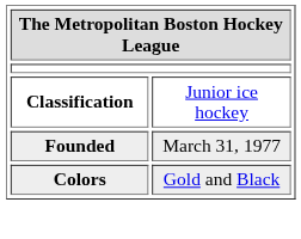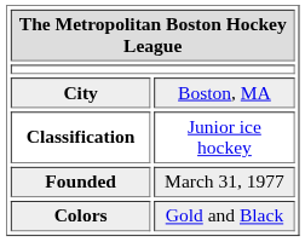+ row: City | Boston, MA
